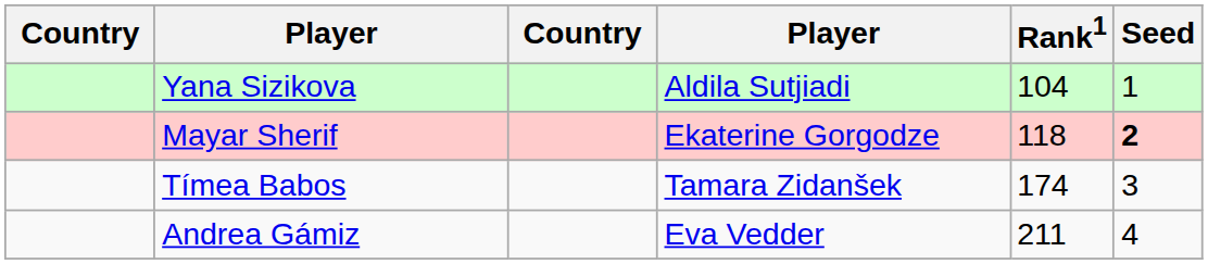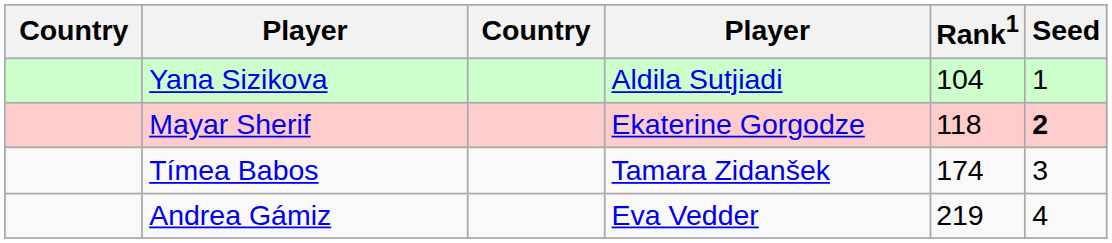Andrea Gámiz | Rank1: 211 -> 219
